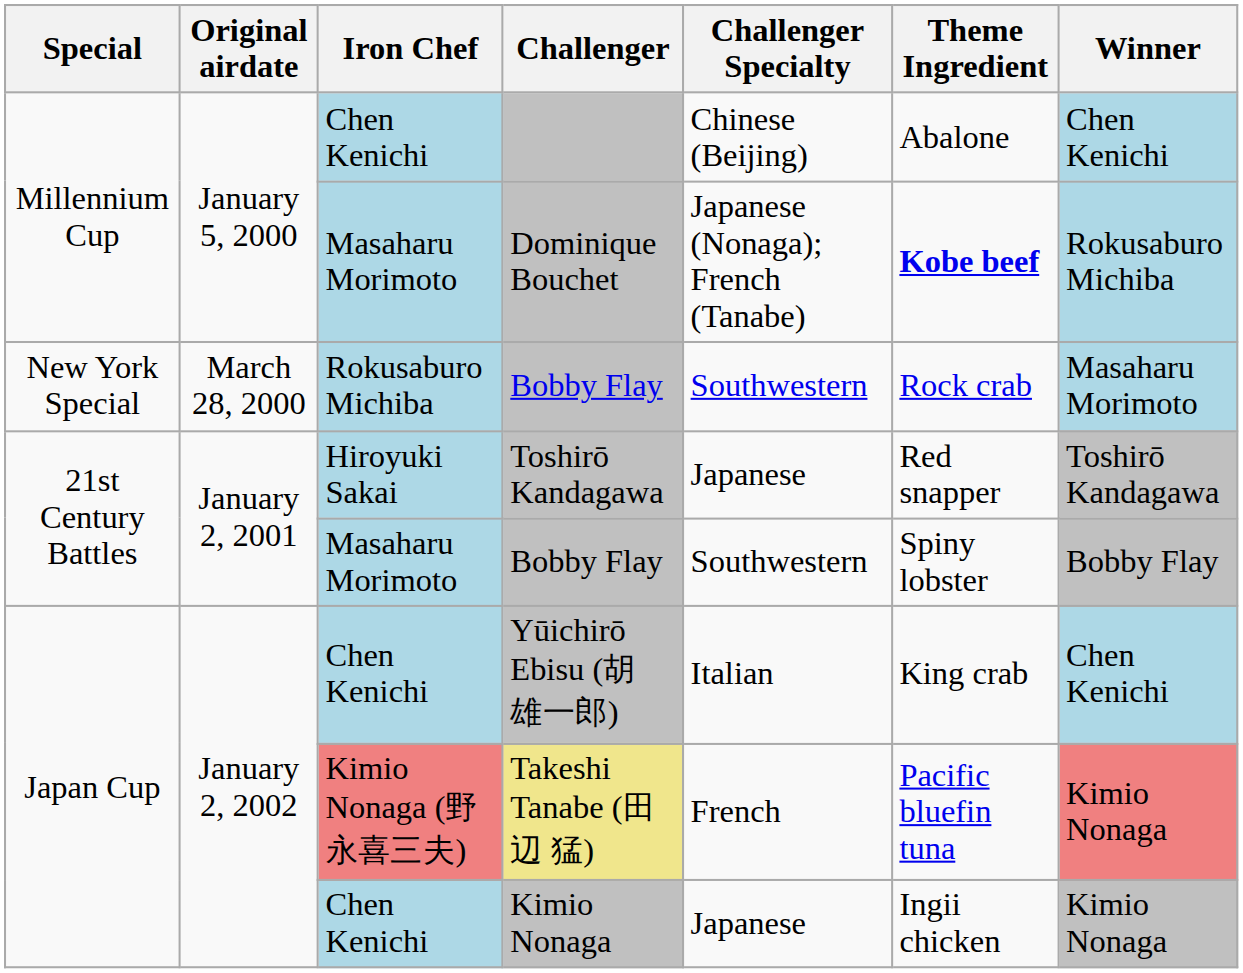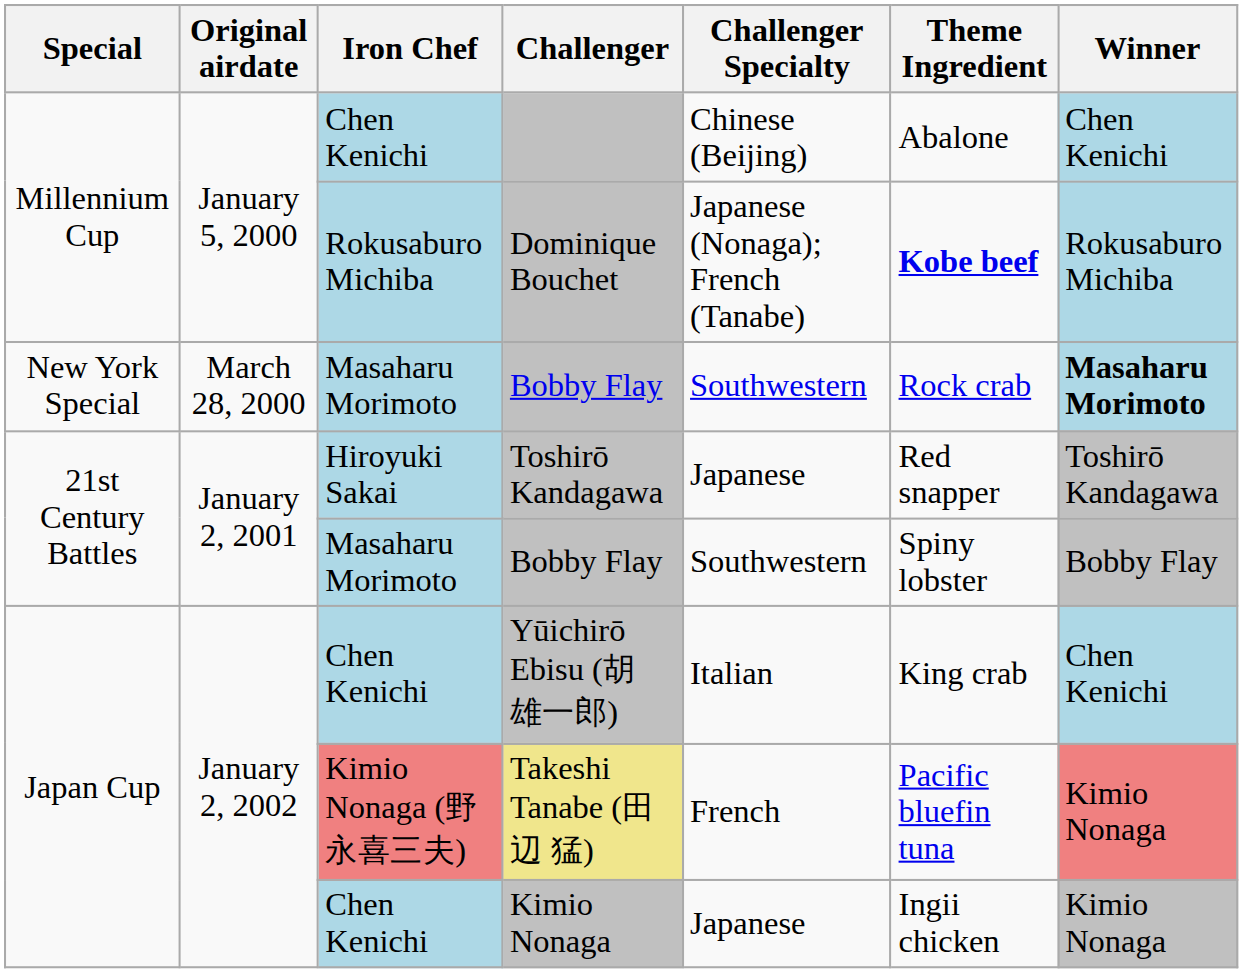Dominique Bouchet | Iron Chef: Masaharu Morimoto -> Rokusaburo Michiba
New York Special / Bobby Flay | Iron Chef: Rokusaburo Michiba -> Masaharu Morimoto
New York Special / Bobby Flay | Winner: normal -> bold
